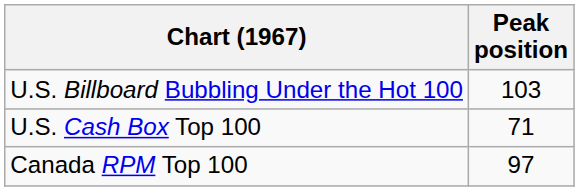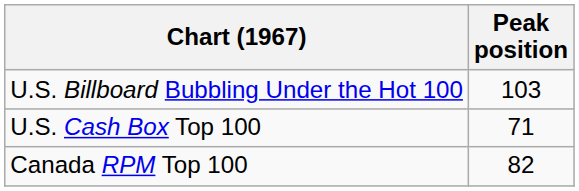Canada RPM Top 100 | Peak position: 97 -> 82
